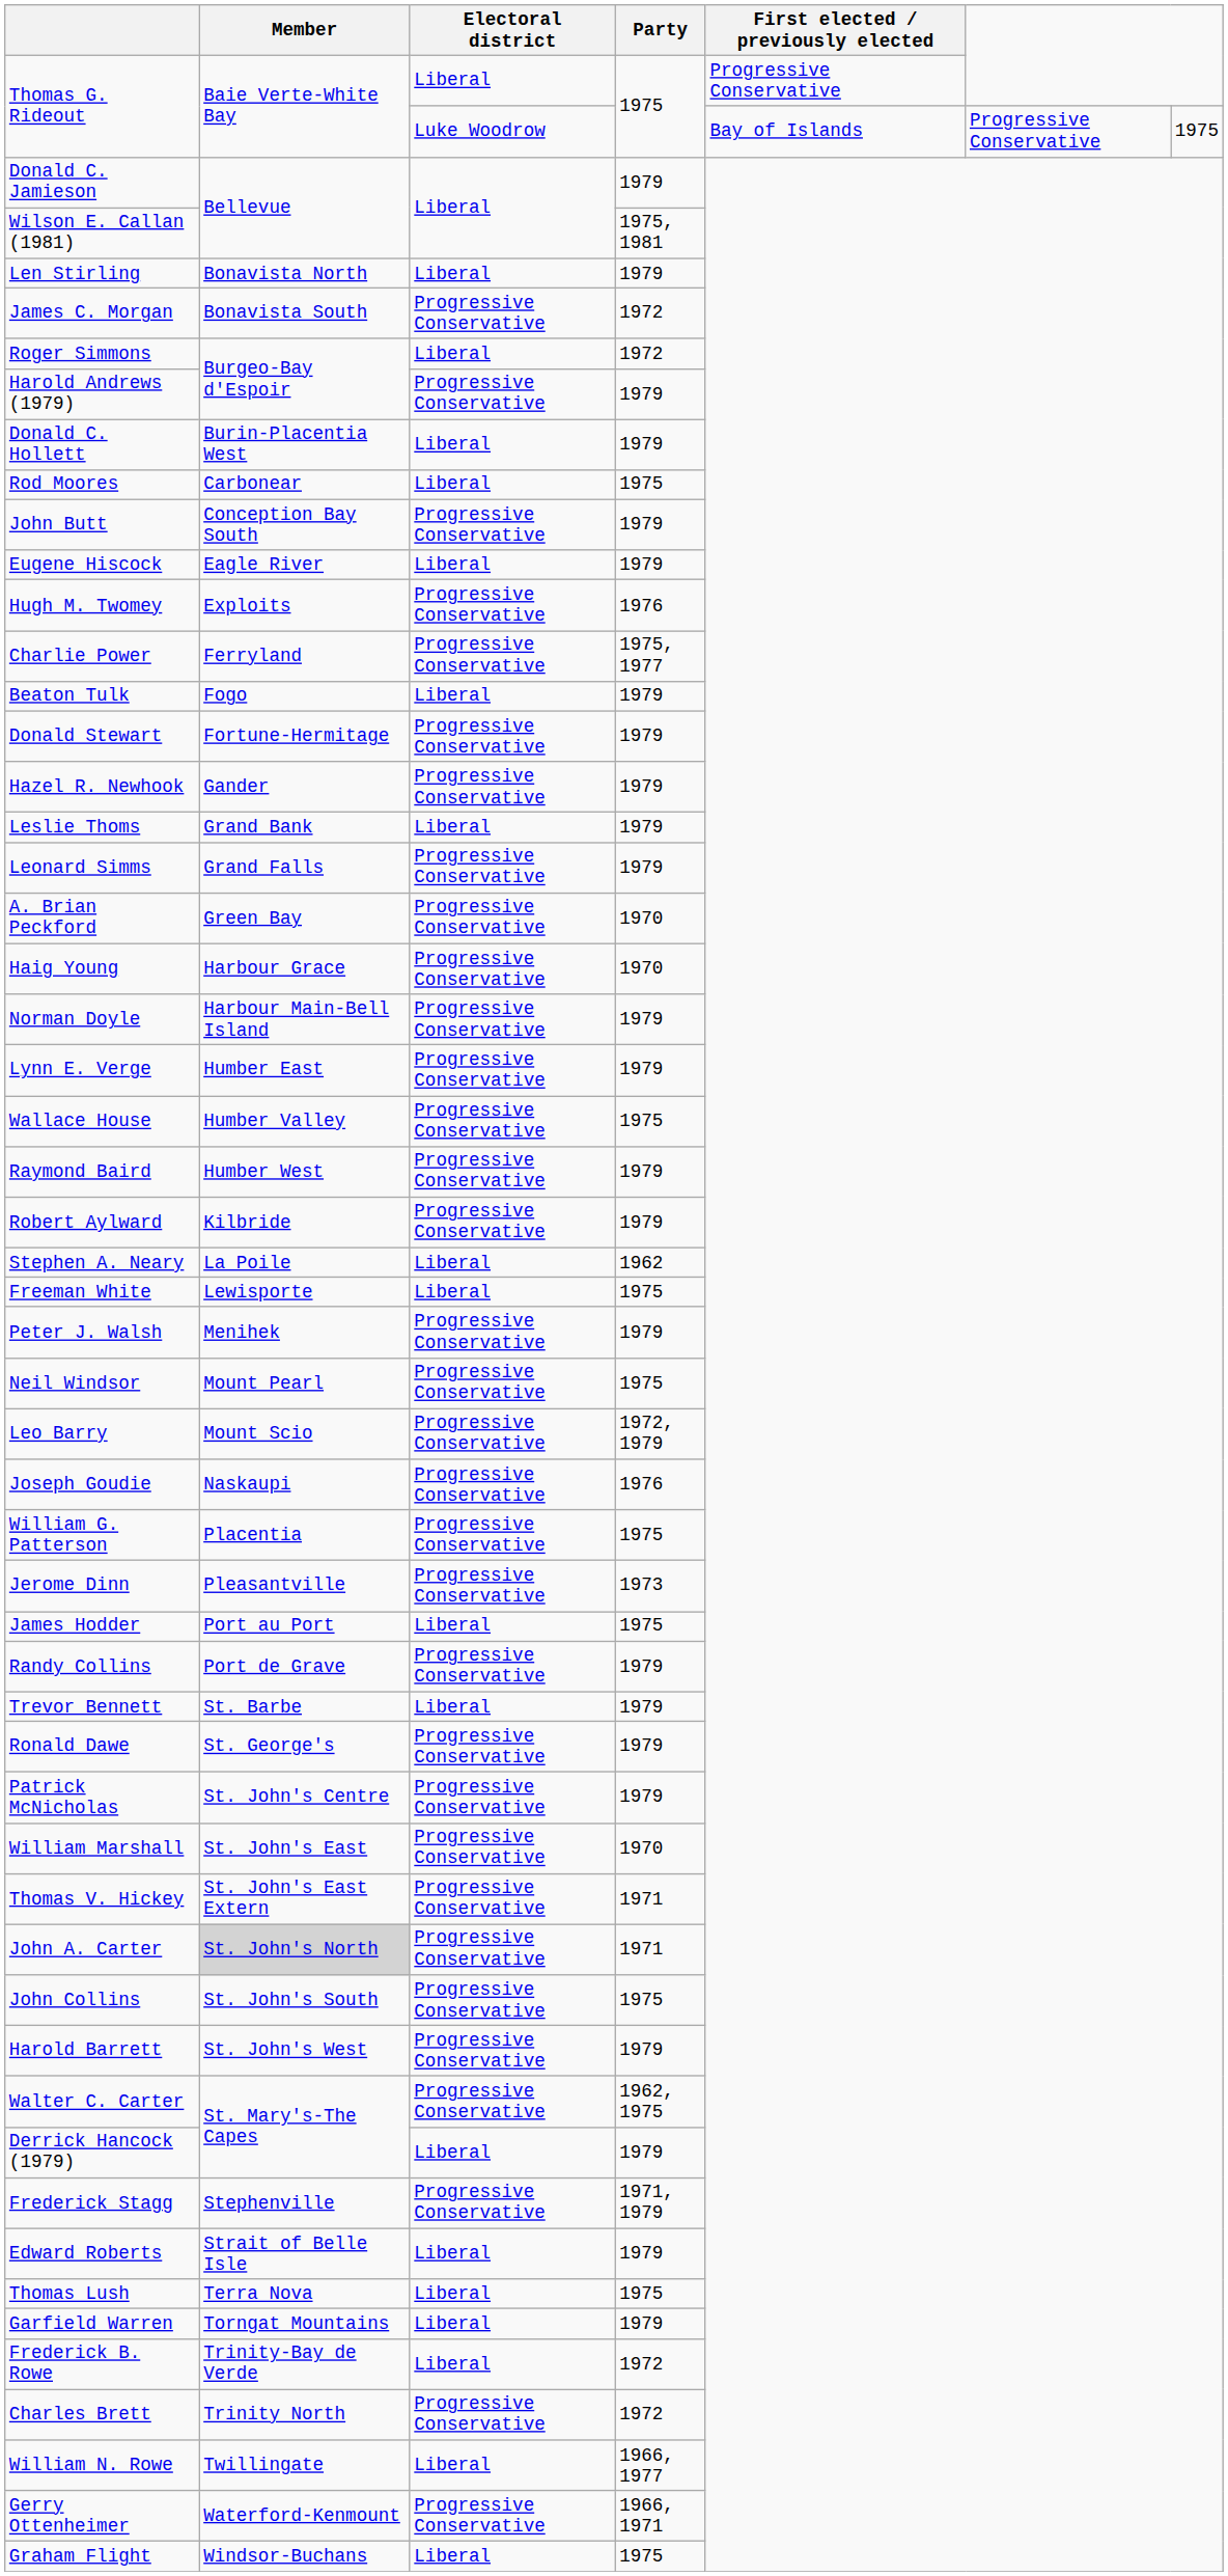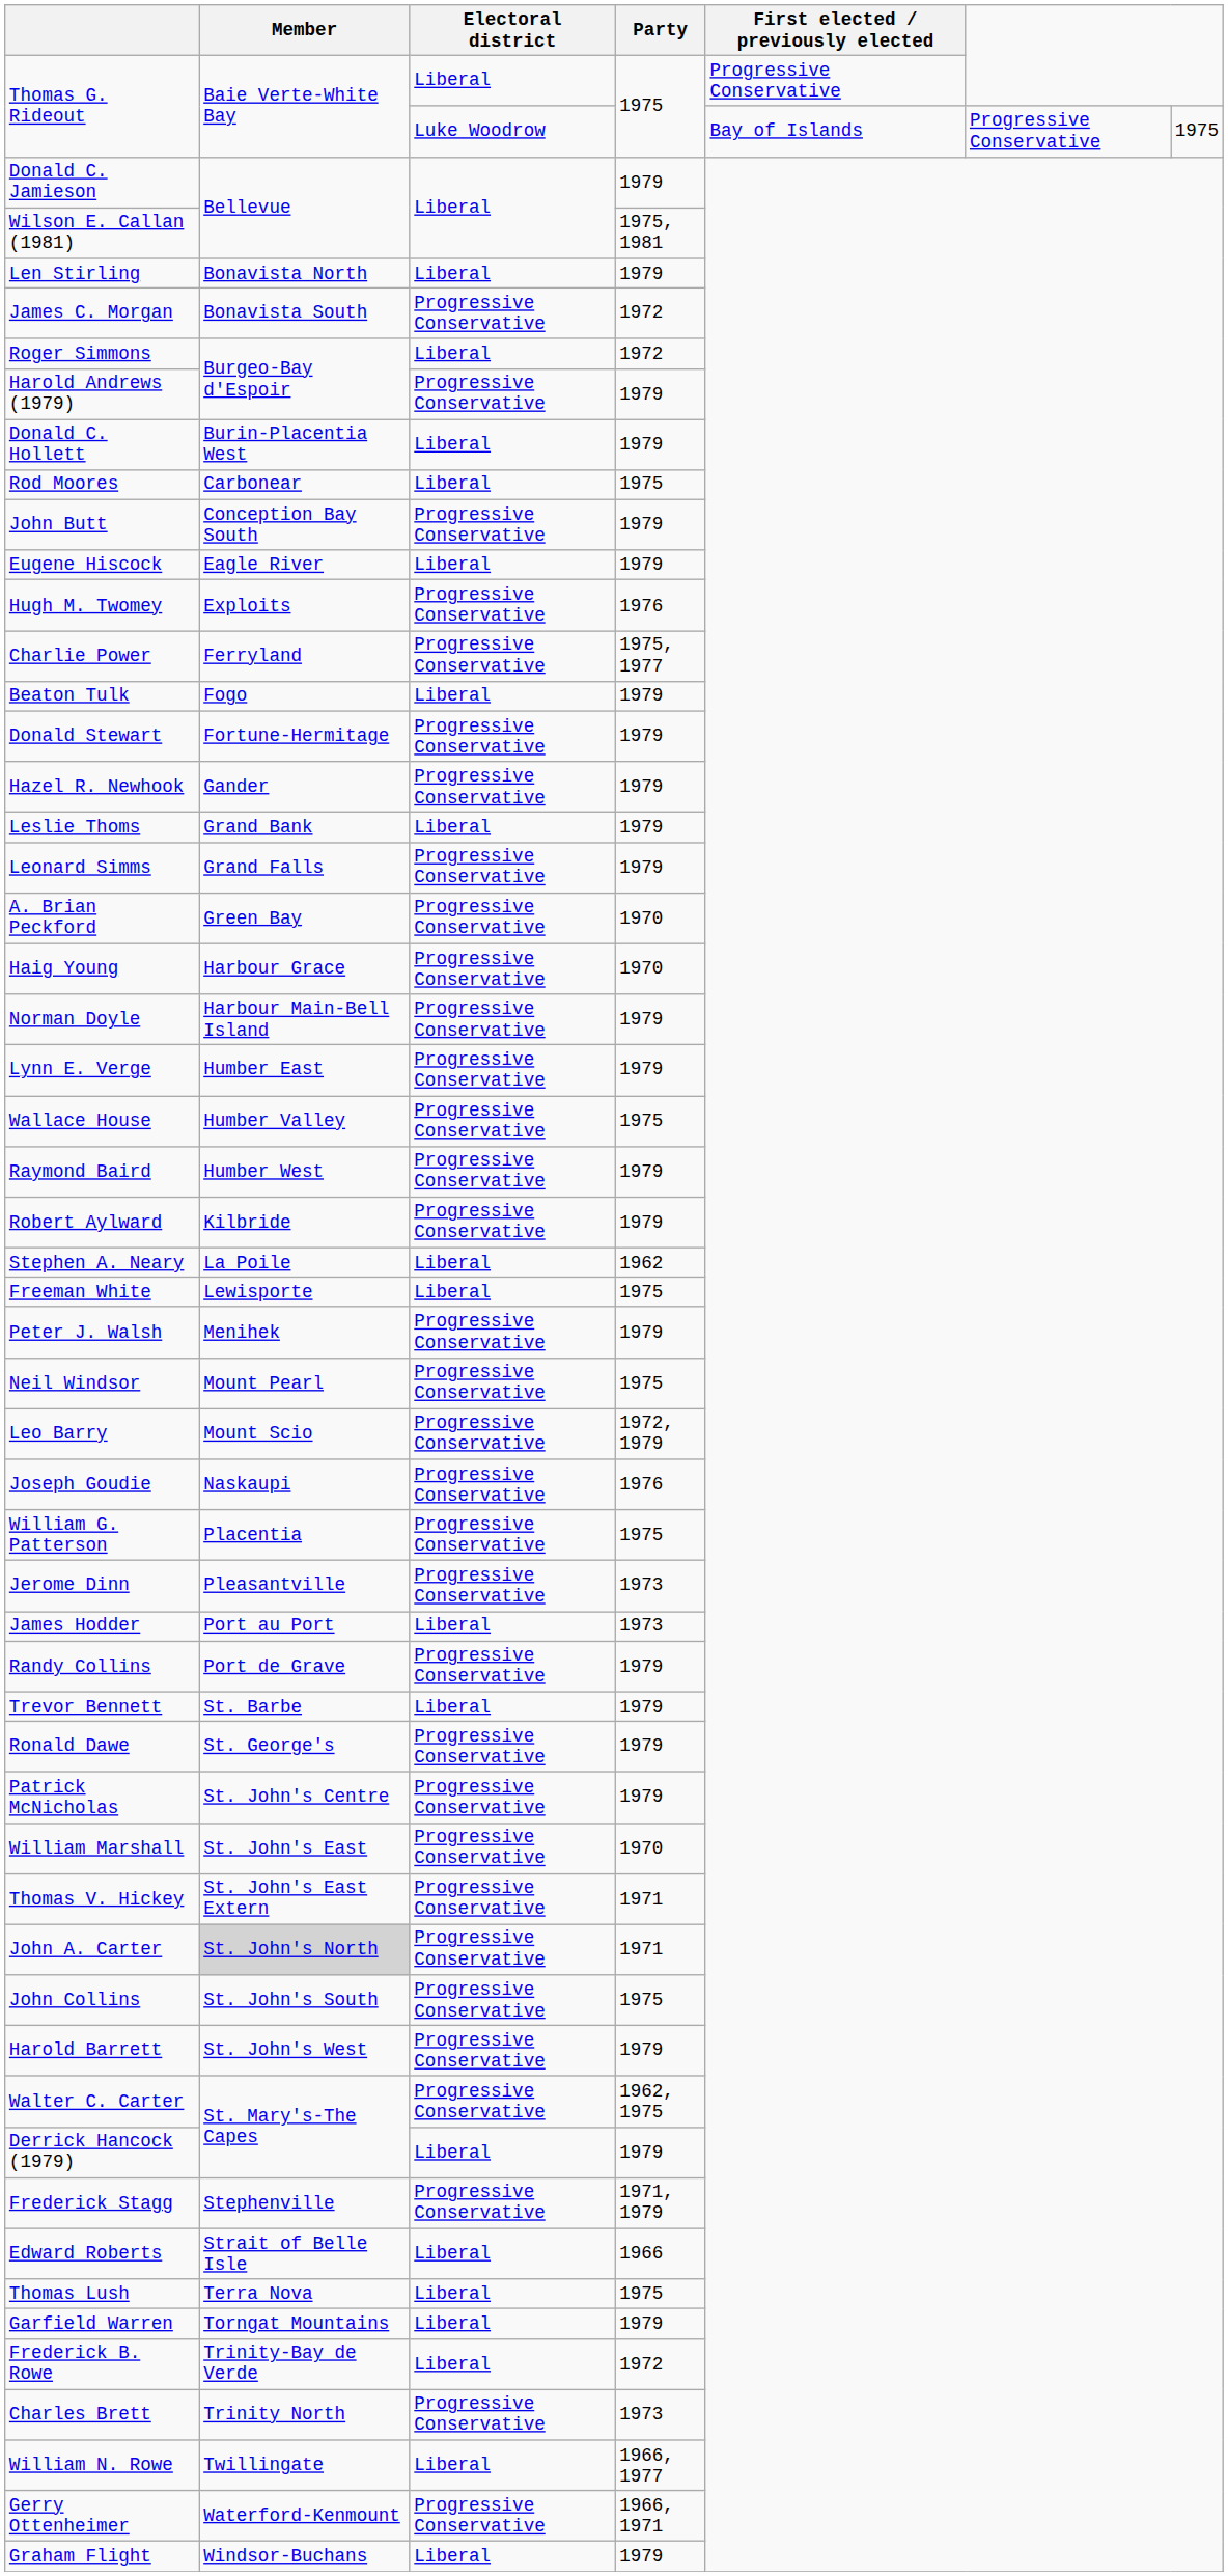James Hodder | Party: 1975 -> 1973
Edward Roberts | Party: 1979 -> 1966
Charles Brett | Party: 1972 -> 1973
Graham Flight | Party: 1975 -> 1979
